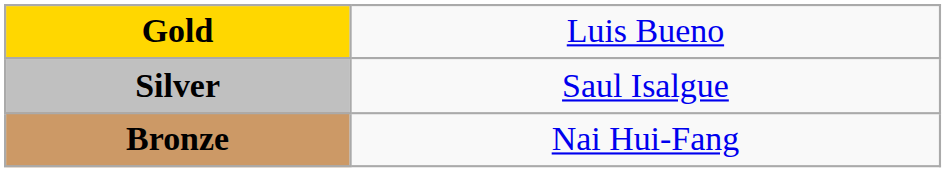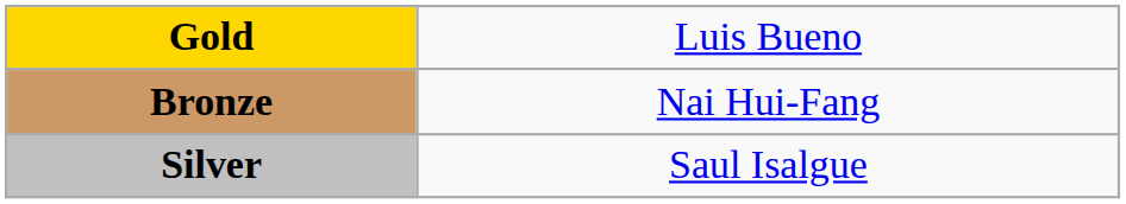rows swapped: Silver <-> Bronze
